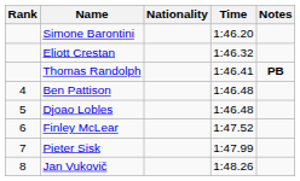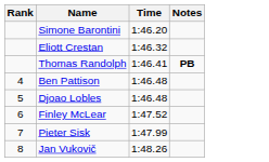- column: Nationality
